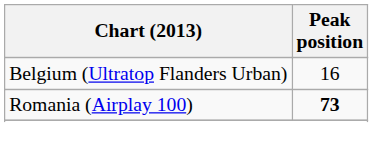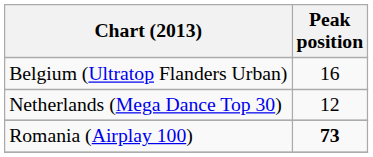+ row: Netherlands (Mega Dance Top 30) | 12
